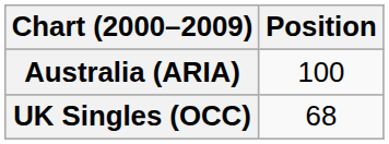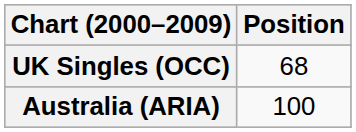rows swapped: Australia (ARIA) <-> UK Singles (OCC)
